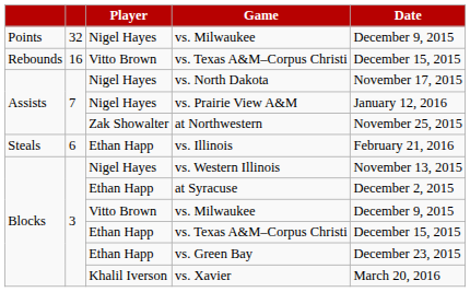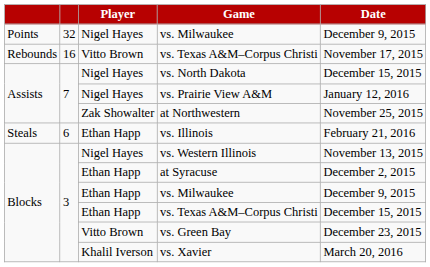Rebounds / vs. Texas A&M–Corpus Christi | Date: December 15, 2015 -> November 17, 2015
vs. North Dakota | Date: November 17, 2015 -> December 15, 2015
Blocks / vs. Milwaukee | Player: Vitto Brown -> Ethan Happ
vs. Green Bay | Player: Ethan Happ -> Vitto Brown
